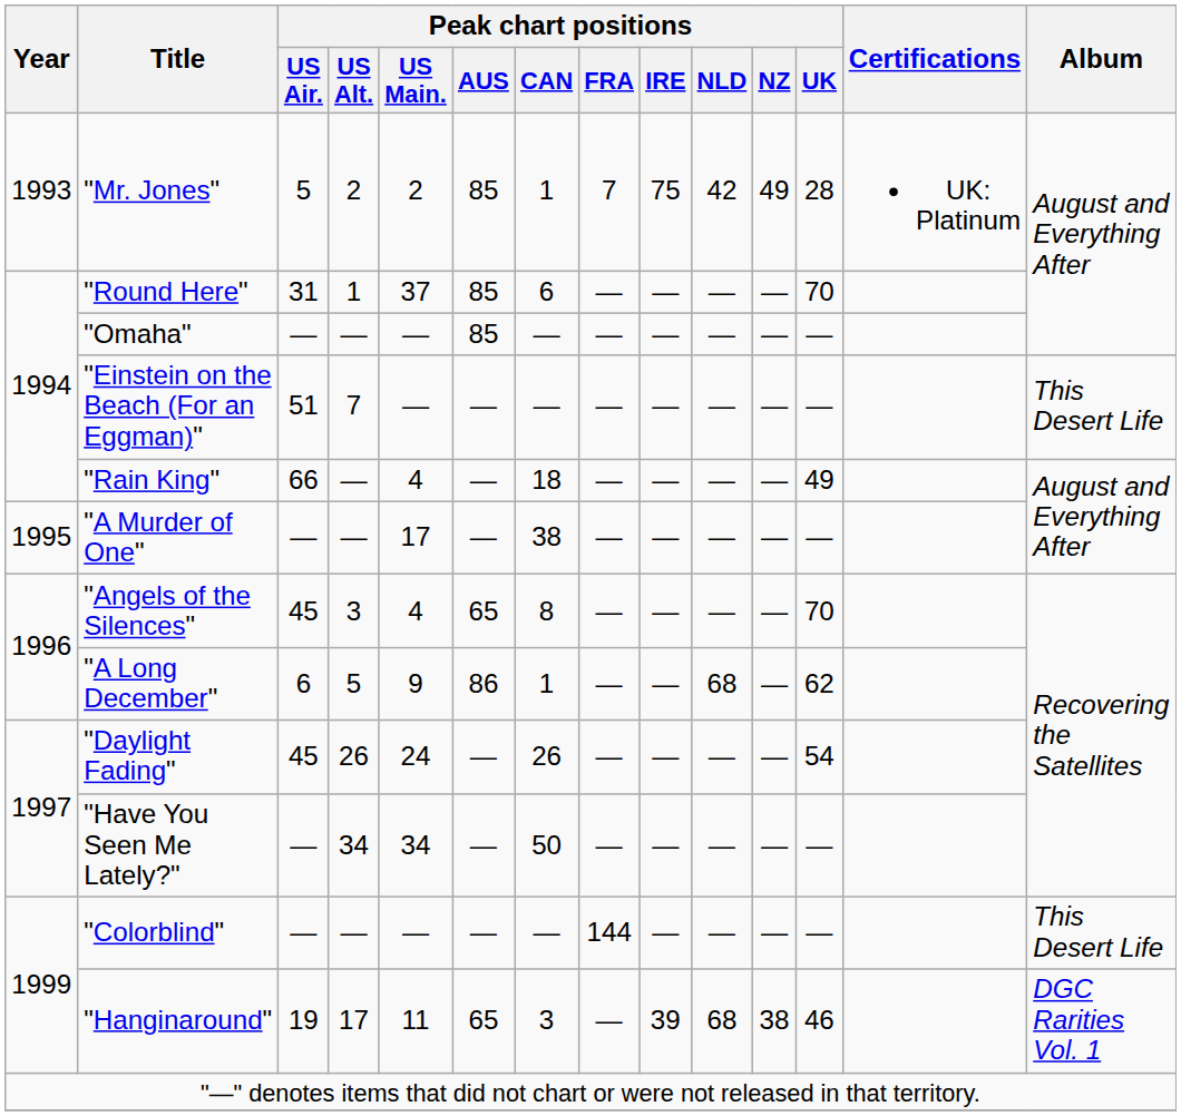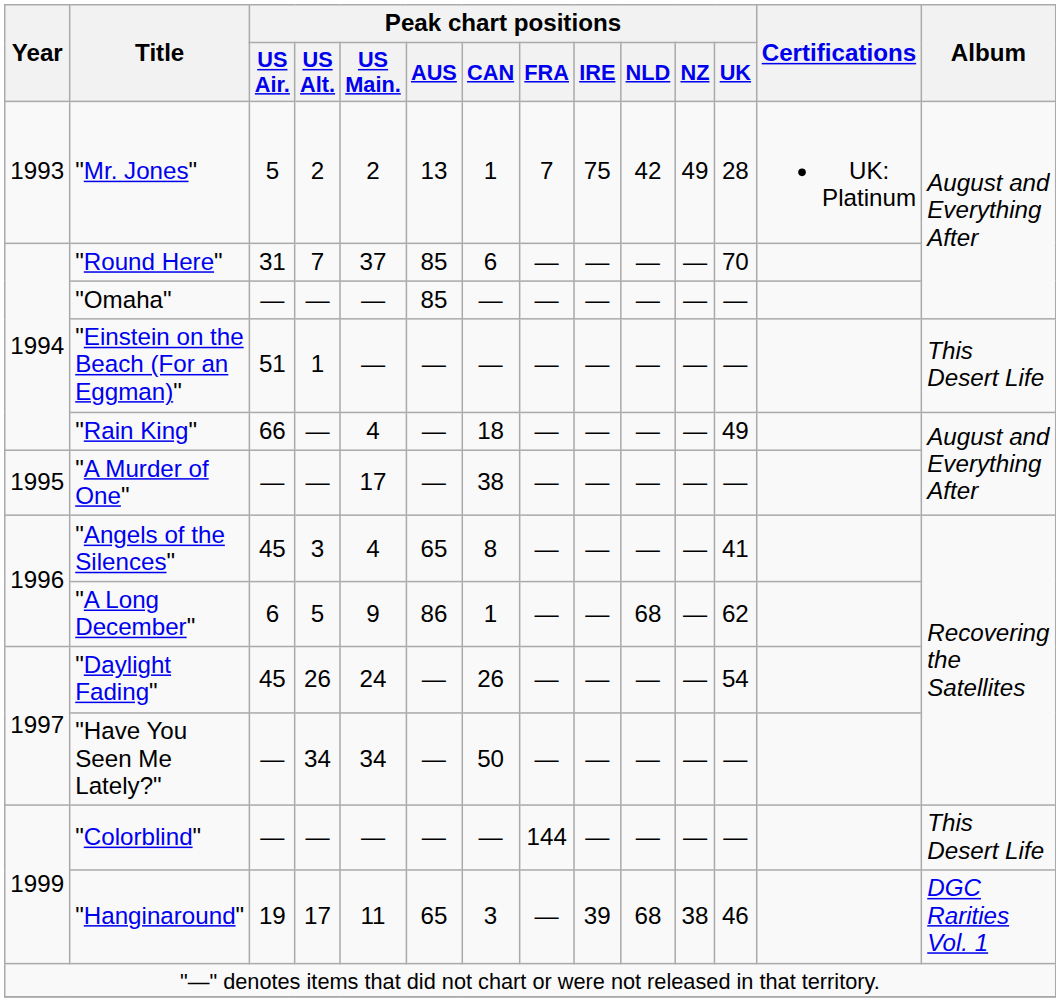"Mr. Jones" | Peak chart positions / AUS: 85 -> 13
"Round Here" | Peak chart positions / US Alt.: 1 -> 7
"Einstein on the Beach (For an Eggman)" | Peak chart positions / US Alt.: 7 -> 1
"Angels of the Silences" | Peak chart positions / UK: 70 -> 41
